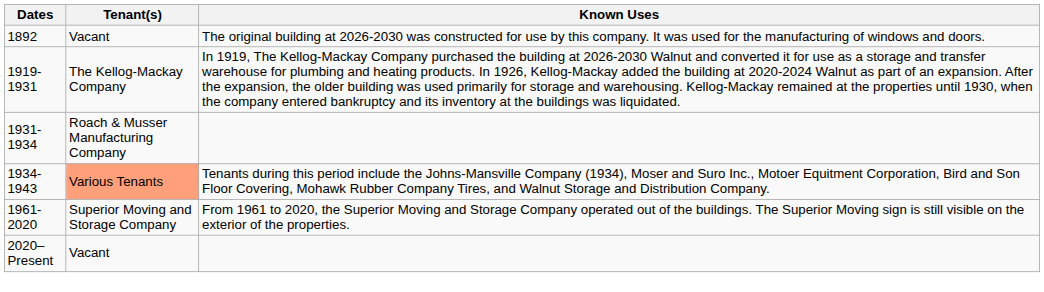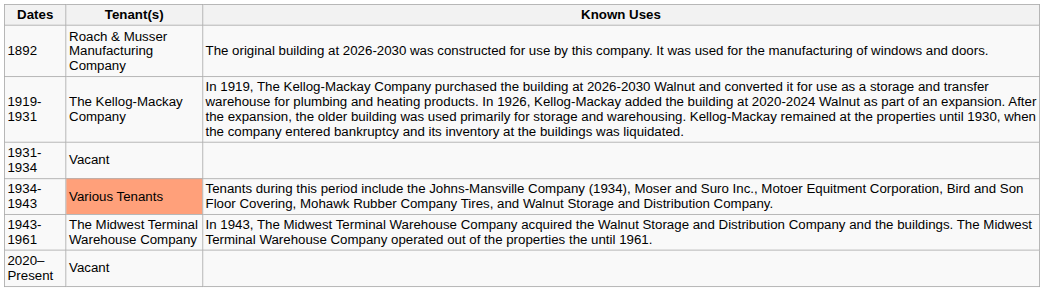1892 | Tenant(s): Vacant -> Roach & Musser Manufacturing Company
1931-1934 | Tenant(s): Roach & Musser Manufacturing Company -> Vacant
+ row: 1943-1961 | The Midwest Terminal Warehouse Company | In 1943, The Midwest Terminal Warehouse Company acquired the Walnut Storage and Distribution Company and the buildings. The Midwest Terminal Warehouse Company operated out of the properties the until 1961.
- row: 1961-2020 | Superior Moving and Storage Company | From 1961 to 2020, the Superior Moving and Storage Company operated out of the buildings. The Superior Moving sign is still visible on the exterior of the properties.
